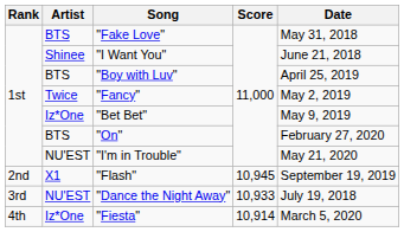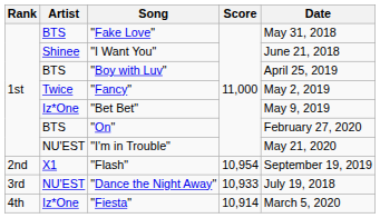"Flash" | Score: 10,945 -> 10,954
